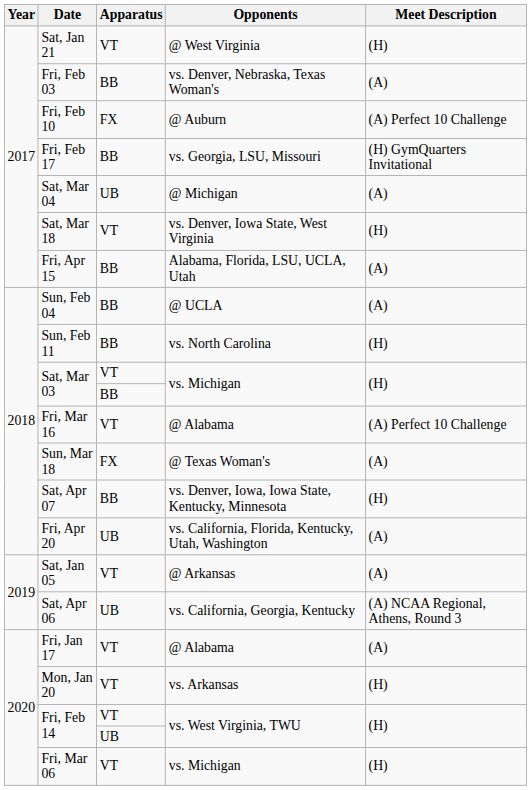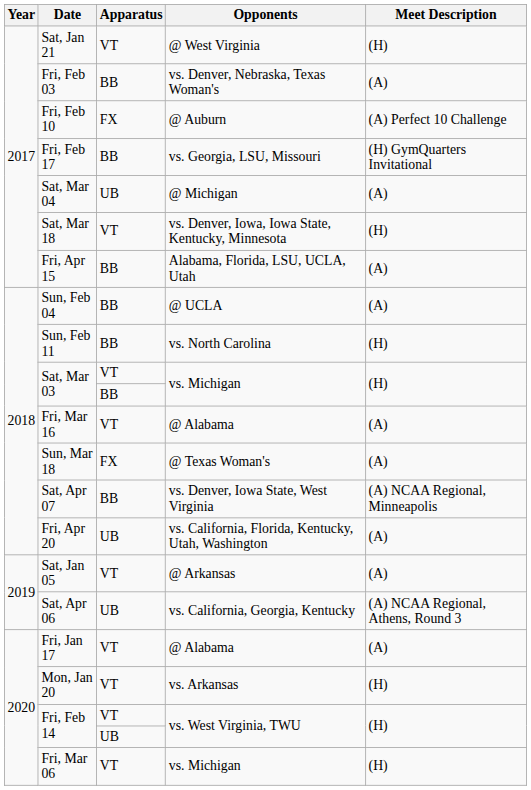Sat, Mar 18 | Opponents: vs. Denver, Iowa State, West Virginia -> vs. Denver, Iowa, Iowa State, Kentucky, Minnesota
Fri, Mar 16 | Meet Description: (A) Perfect 10 Challenge -> (A)
Sat, Apr 07 | Opponents: vs. Denver, Iowa, Iowa State, Kentucky, Minnesota -> vs. Denver, Iowa State, West Virginia
Sat, Apr 07 | Meet Description: (H) -> (A) NCAA Regional, Minneapolis
